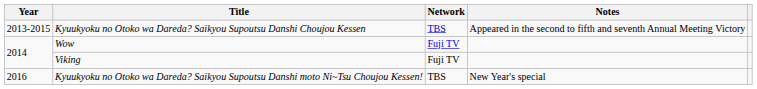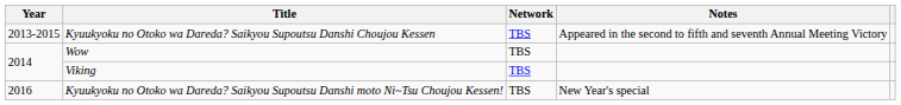Wow | Network: Fuji TV -> TBS
Viking | Network: Fuji TV -> TBS
